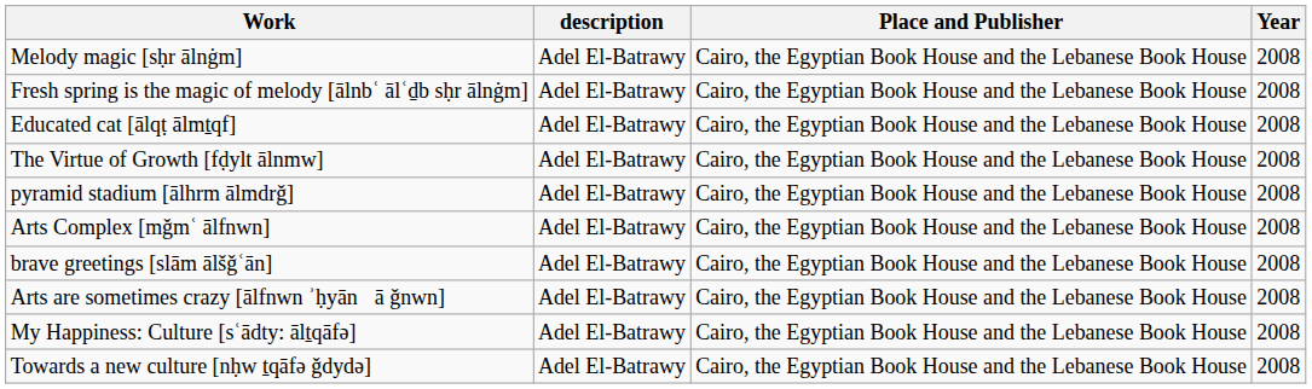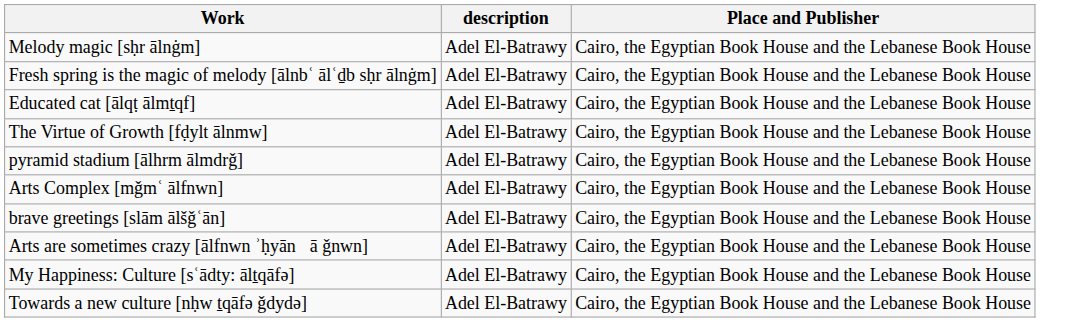- column: Year | 2008 | 2008 | 2008 | 2008 | 2008 | 2008 | 2008 | 2008 | 2008 | 2008
